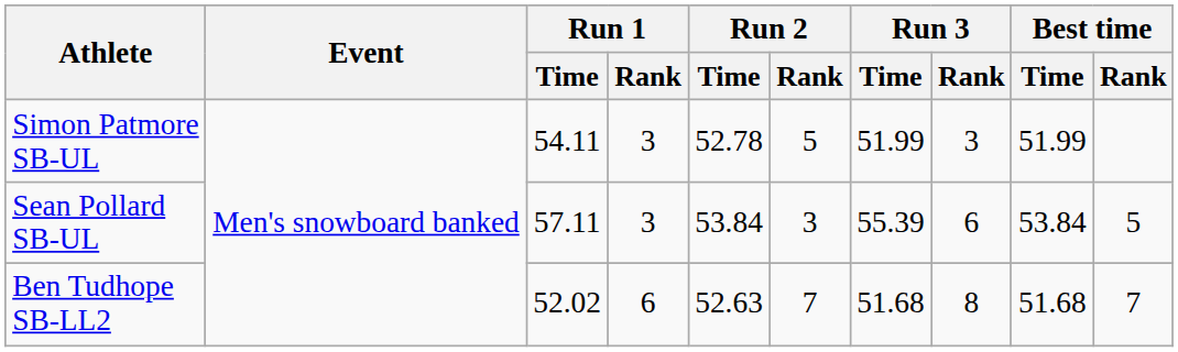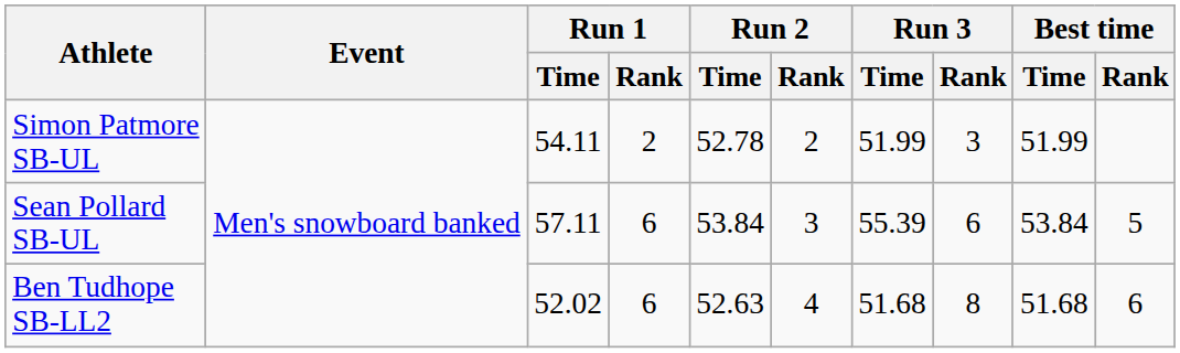Simon Patmore SB-UL | Run 1 / Rank: 3 -> 2
Simon Patmore SB-UL | Run 2 / Rank: 5 -> 2
Sean Pollard SB-UL | Run 1 / Rank: 3 -> 6
Ben Tudhope SB-LL2 | Run 2 / Rank: 7 -> 4
Ben Tudhope SB-LL2 | Best time / Rank: 7 -> 6
